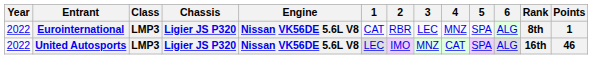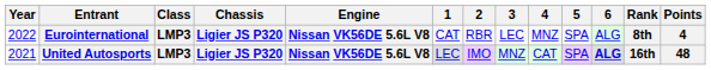Eurointernational | Points: 1 -> 4
United Autosports | Year: 2022 -> 2021
United Autosports | 6: normal -> bold
United Autosports | Points: 46 -> 48
